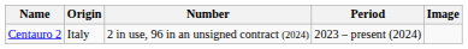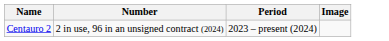- column: Origin | Italy
